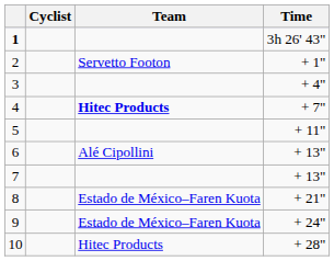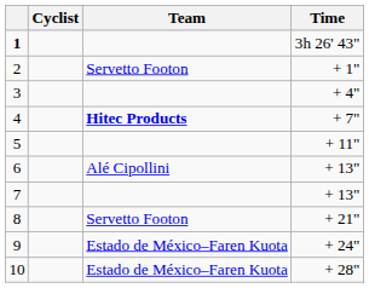8 | Team: Estado de México–Faren Kuota -> Servetto Footon
10 | Team: Hitec Products -> Estado de México–Faren Kuota
